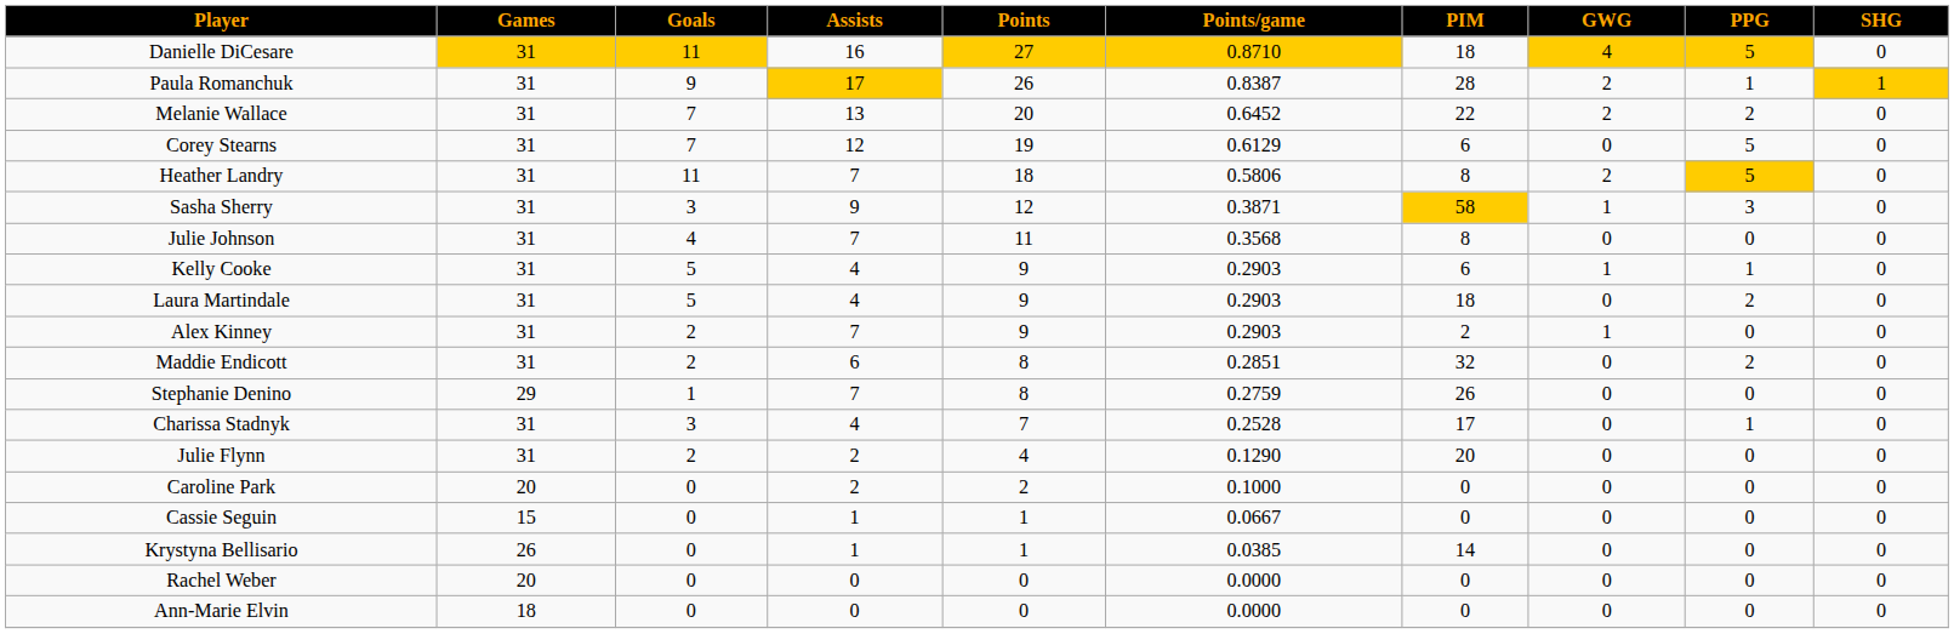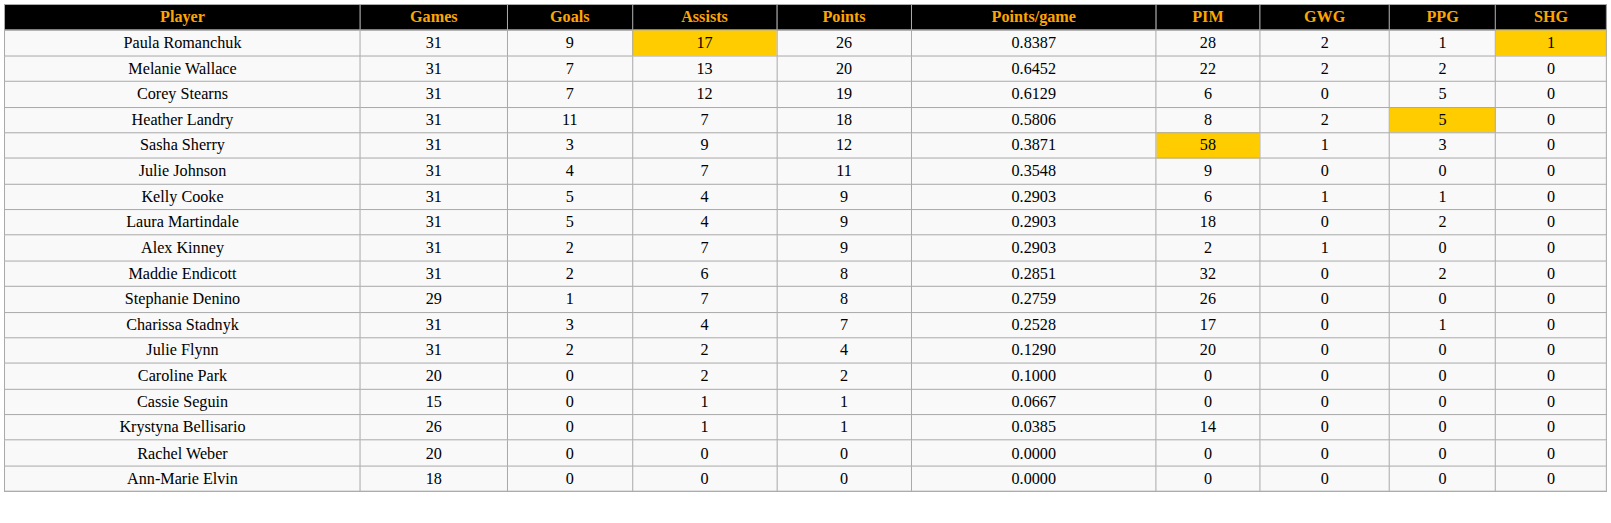- row: Danielle DiCesare | 31 | 11 | 16 | 27 | 0.8710 | 18 | 4 | 5 | 0
Julie Johnson | Points/game: 0.3568 -> 0.3548
Julie Johnson | PIM: 8 -> 9
